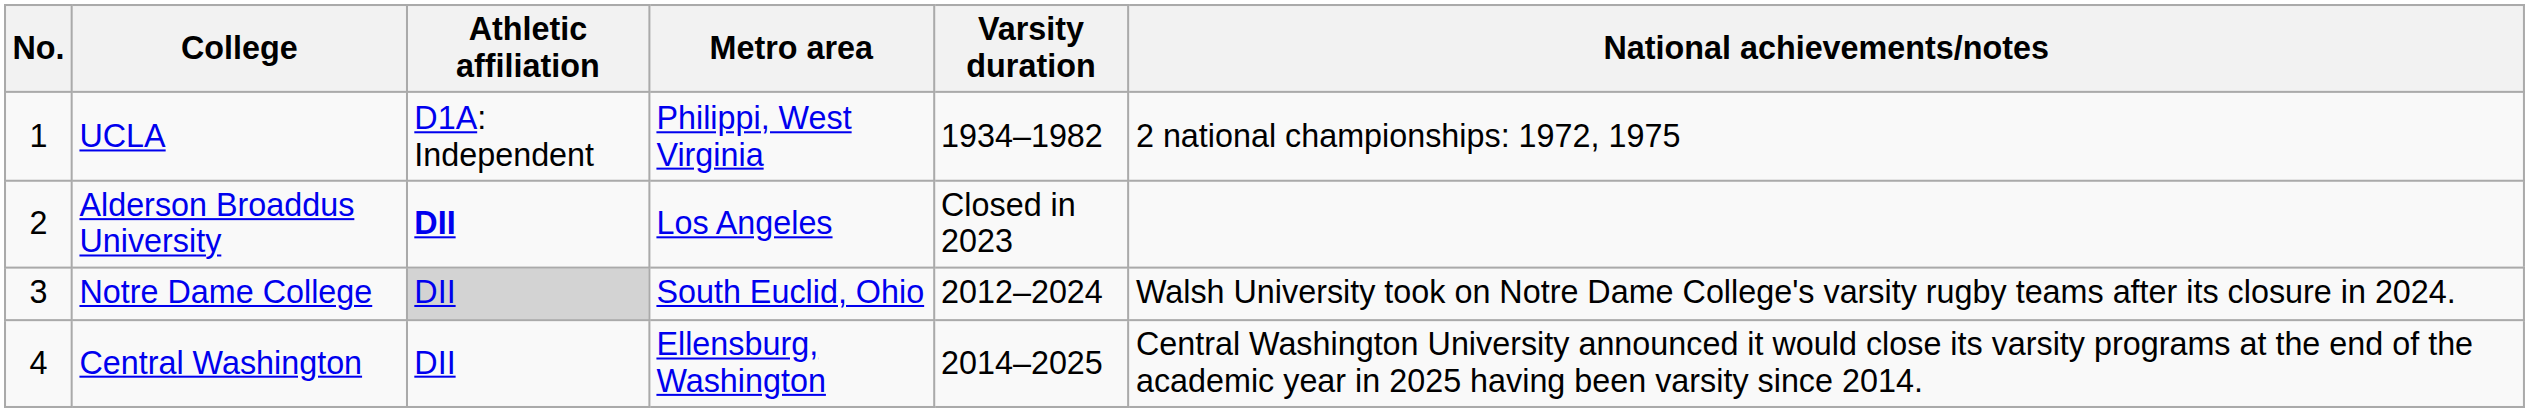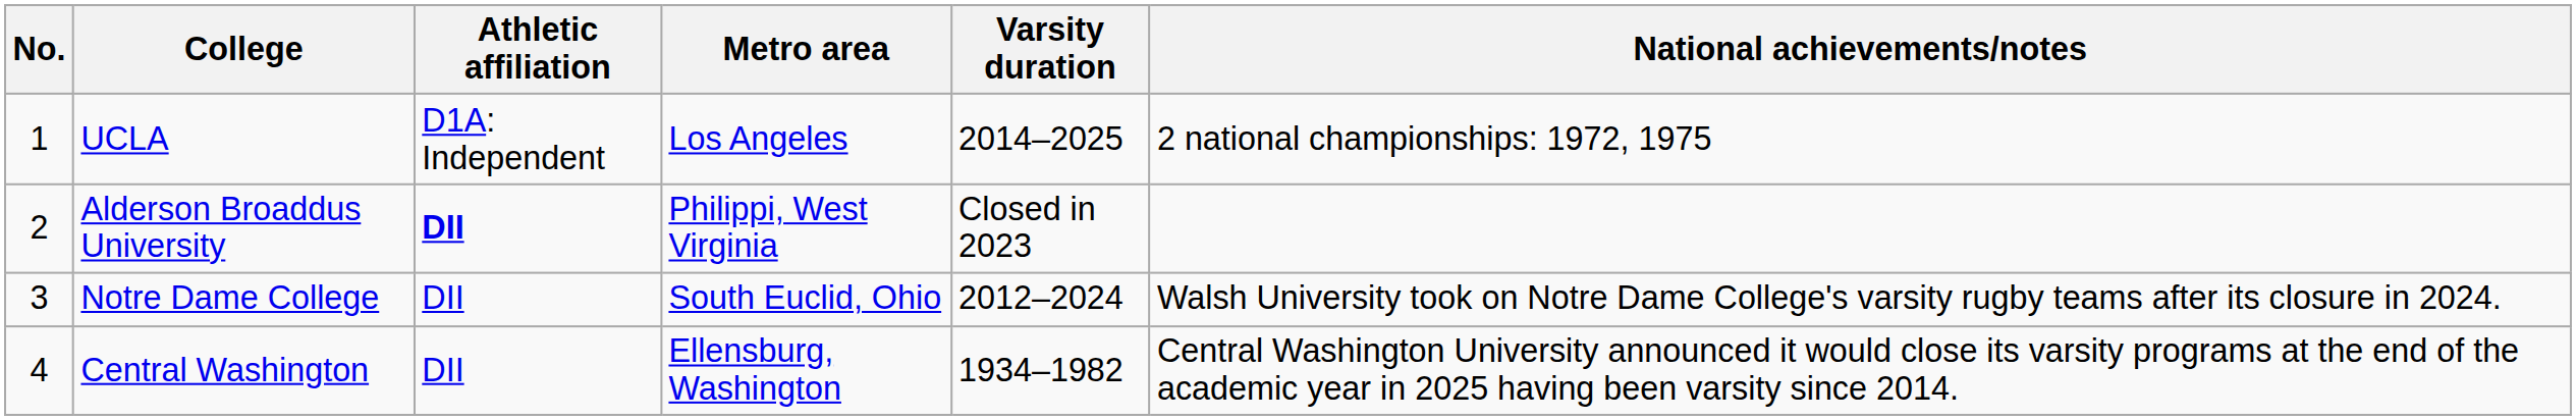UCLA | Metro area: Philippi, West Virginia -> Los Angeles
UCLA | Varsity duration: 1934–1982 -> 2014–2025
Alderson Broaddus University | Metro area: Los Angeles -> Philippi, West Virginia
Notre Dame College | Athletic affiliation: lightgrey background -> no background
Central Washington | Varsity duration: 2014–2025 -> 1934–1982
